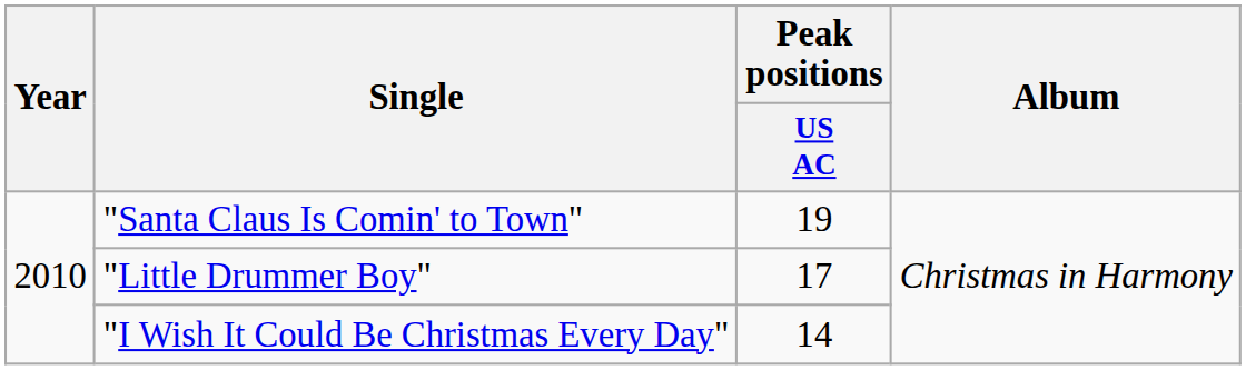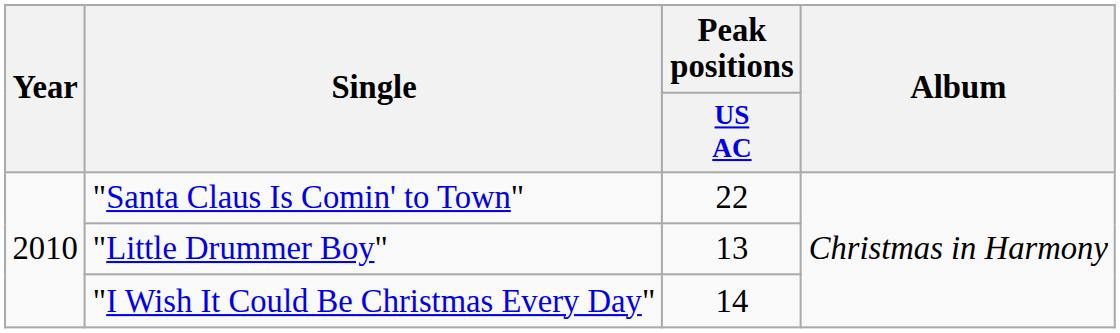"Santa Claus Is Comin' to Town" | Peak positions / US AC: 19 -> 22
"Little Drummer Boy" | Peak positions / US AC: 17 -> 13
